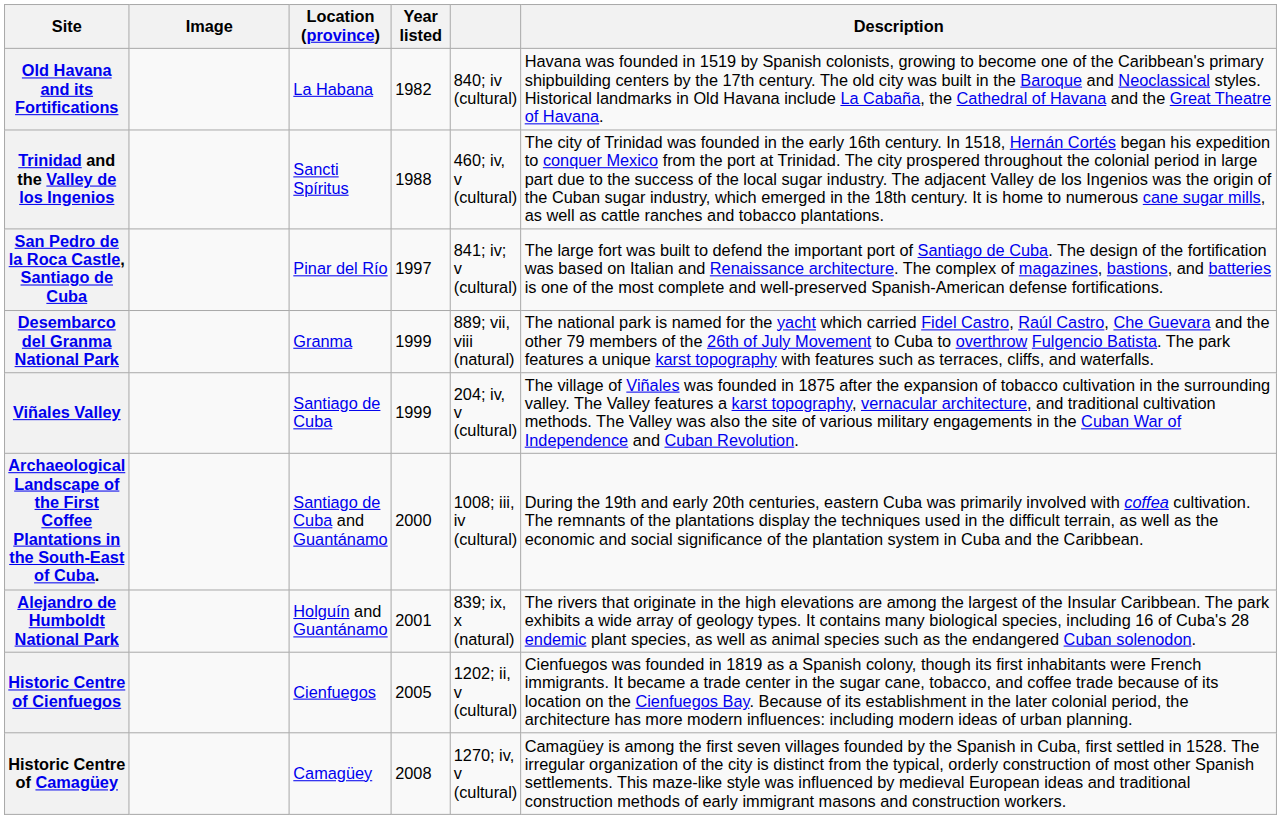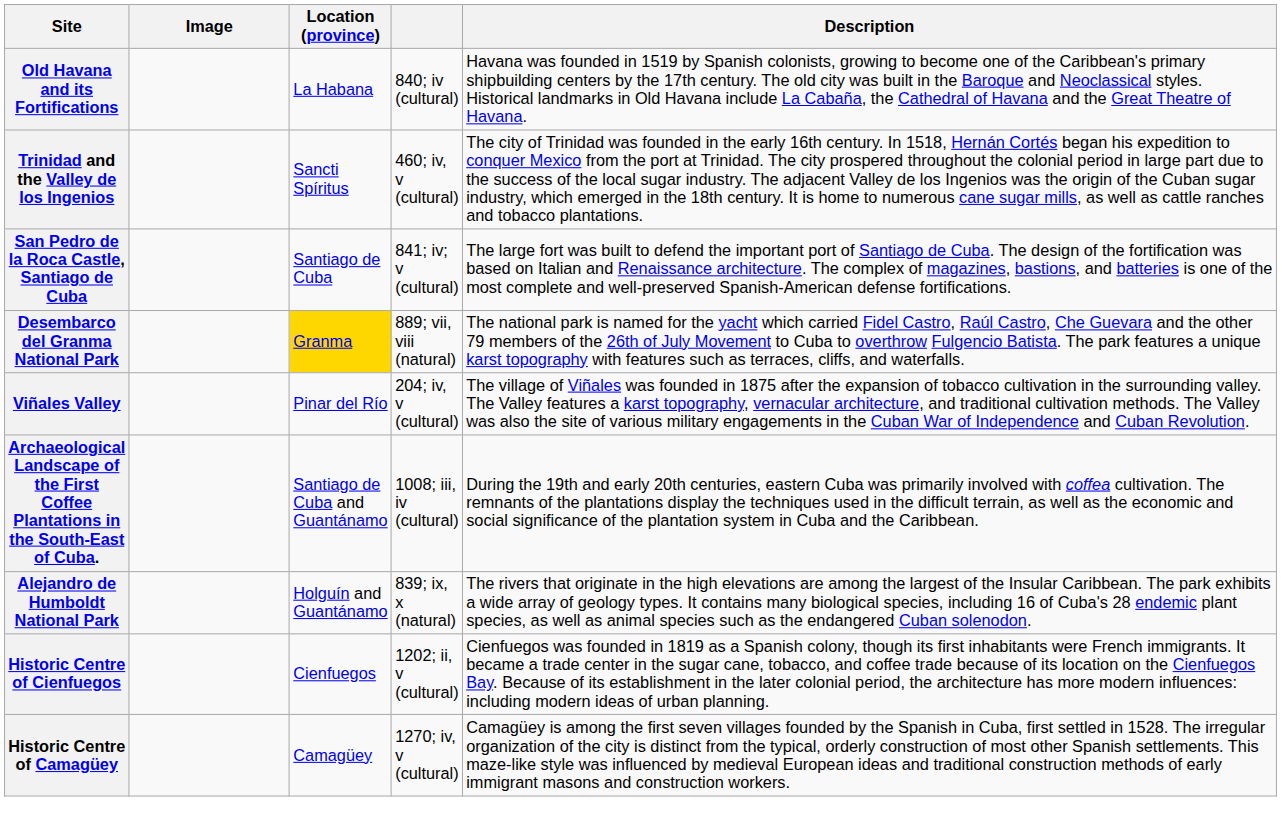- column: Year listed | 1982 | 1988 | 1997 | 1999 | 1999 | 2000 | 2001 | 2005 | 2008
San Pedro de la Roca Castle, Santiago de Cuba | Location (province): Pinar del Río -> Santiago de Cuba
Desembarco del Granma National Park | Location (province): no background -> gold background
Viñales Valley | Location (province): Santiago de Cuba -> Pinar del Río
